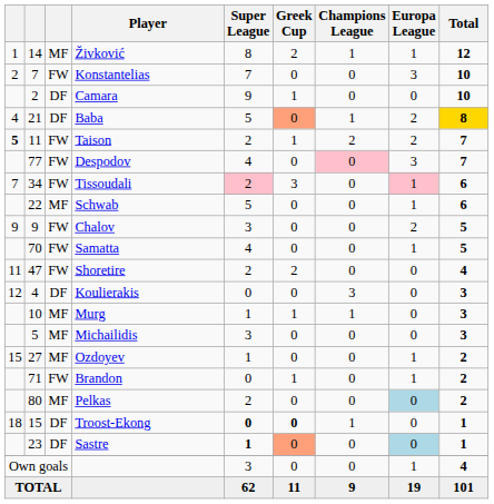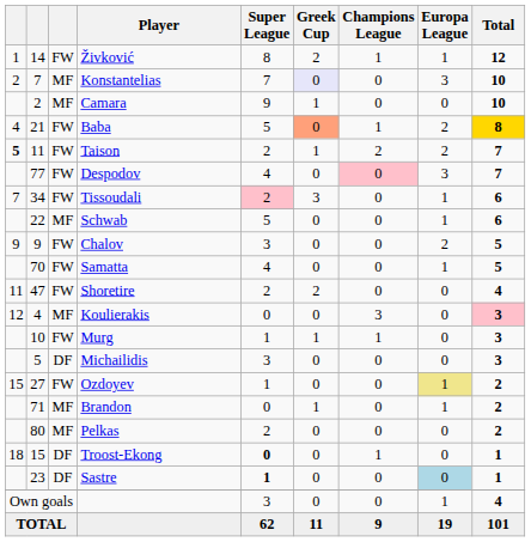Živković | column 3: MF -> FW
Konstantelias | column 3: FW -> MF
Konstantelias | Greek Cup: no background -> lavender background
Camara | column 3: DF -> MF
Baba | column 3: DF -> FW
Tissoudali | Europa League: pink background -> no background
Koulierakis | column 3: DF -> MF
Koulierakis | Total: no background -> pink background
Murg | column 3: MF -> FW
Michailidis | column 3: MF -> DF
Ozdoyev | column 3: MF -> FW
Ozdoyev | Europa League: no background -> khaki background
Brandon | column 3: FW -> MF
Pelkas | Europa League: lightblue background -> no background
Troost-Ekong | Greek Cup: bold -> normal
Sastre | Greek Cup: lightsalmon background -> no background
